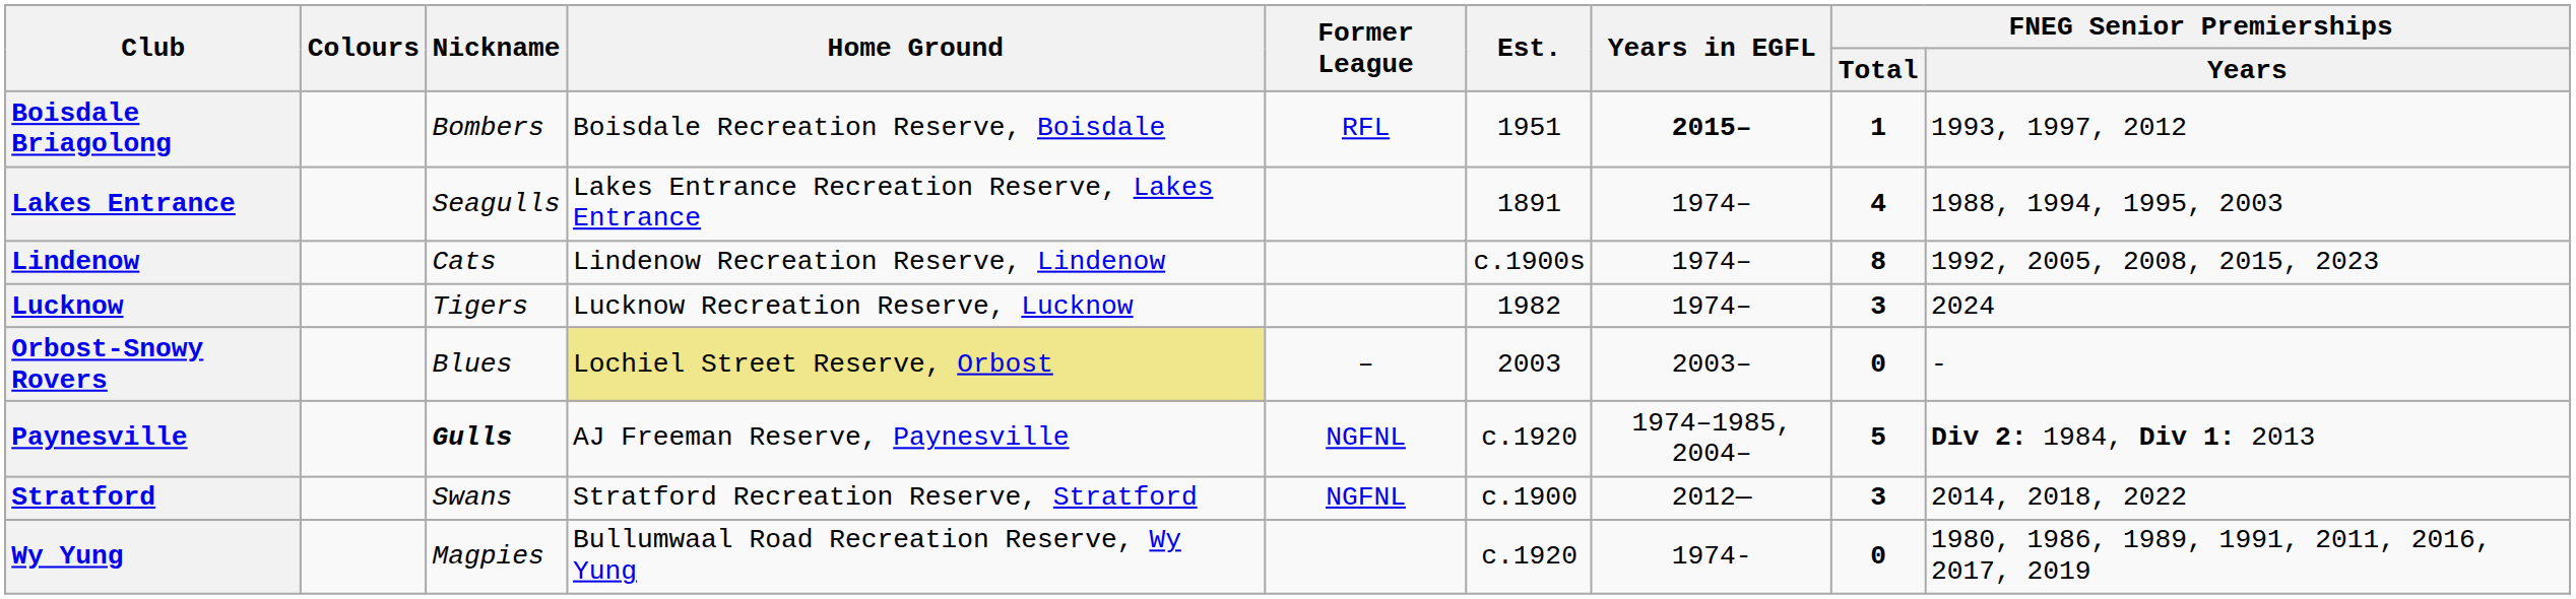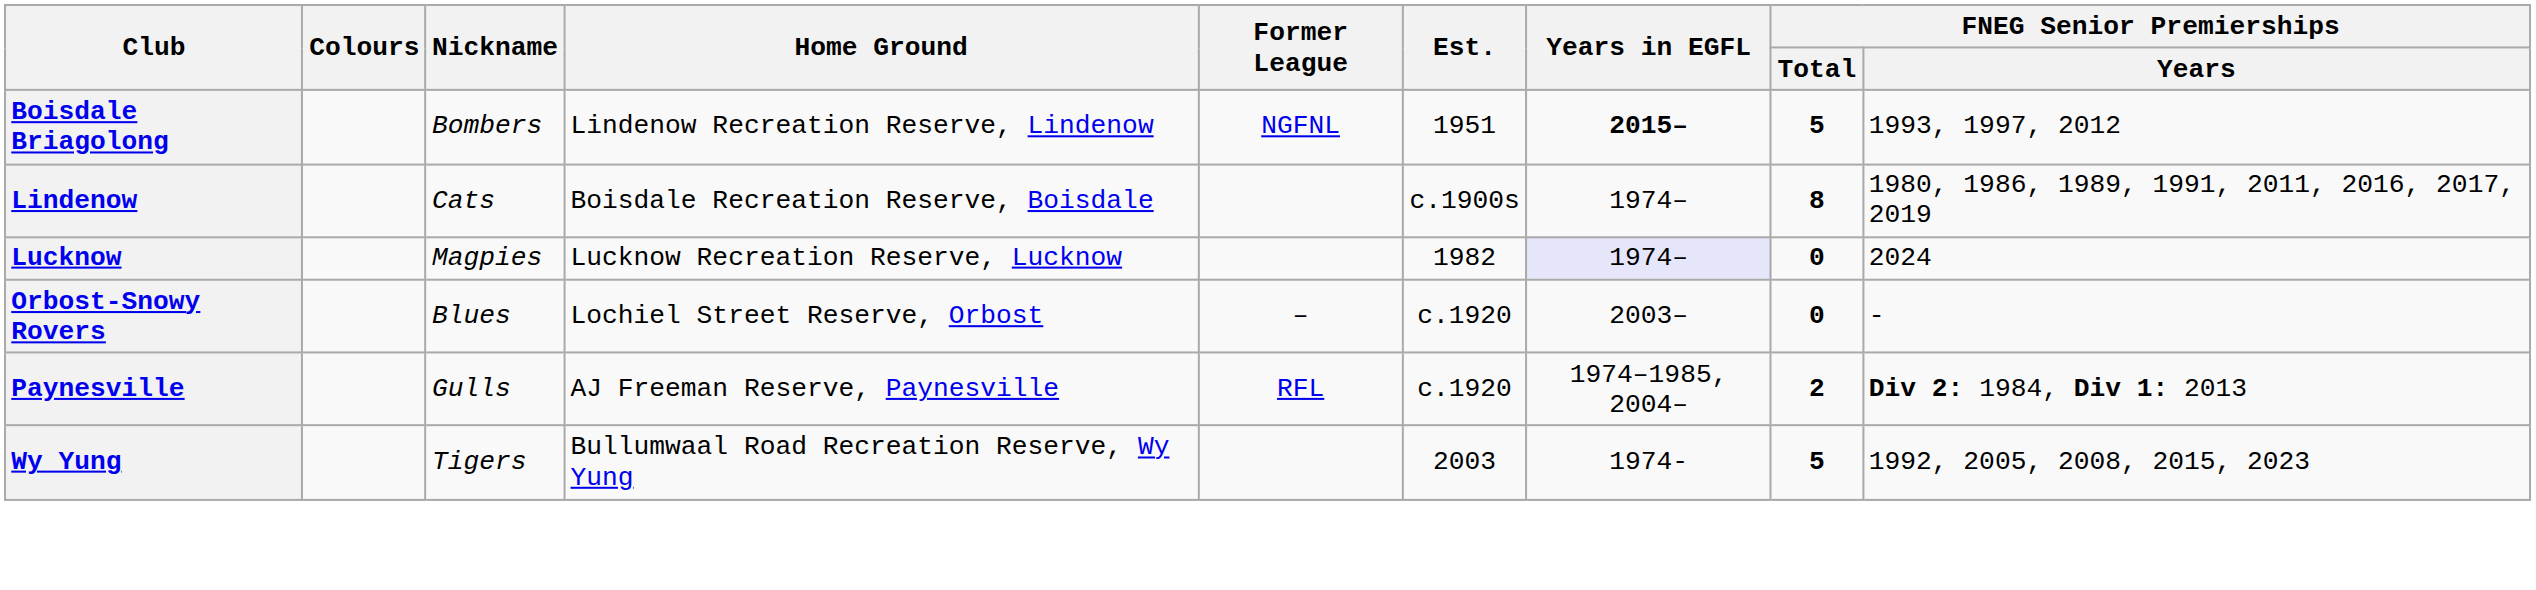Boisdale Briagolong | Home Ground: Boisdale Recreation Reserve, Boisdale -> Lindenow Recreation Reserve, Lindenow
Boisdale Briagolong | Former League: RFL -> NGFNL
Boisdale Briagolong | FNEG Senior Premierships / Total: 1 -> 5
- row: Lakes Entrance | Seagulls | Lakes Entrance Recreation Reserve, Lakes Entrance | 1891 | 1974– | 4 | 1988, 1994, 1995, 2003
Lindenow | Home Ground: Lindenow Recreation Reserve, Lindenow -> Boisdale Recreation Reserve, Boisdale
Lindenow | FNEG Senior Premierships / Years: 1992, 2005, 2008, 2015, 2023 -> 1980, 1986, 1989, 1991, 2011, 2016, 2017, 2019
Lucknow | Nickname: Tigers -> Magpies
Lucknow | Years in EGFL: no background -> lavender background
Lucknow | FNEG Senior Premierships / Total: 3 -> 0
Orbost-Snowy Rovers | Home Ground: khaki background -> no background
Orbost-Snowy Rovers | Est.: 2003 -> c.1920
Paynesville | Nickname: bold -> normal
Paynesville | Former League: NGFNL -> RFL
Paynesville | FNEG Senior Premierships / Total: 5 -> 2
- row: Stratford | Swans | Stratford Recreation Reserve, Stratford | NGFNL | c.1900 | 2012— | 3 | 2014, 2018, 2022
Wy Yung | Nickname: Magpies -> Tigers
Wy Yung | Est.: c.1920 -> 2003
Wy Yung | FNEG Senior Premierships / Total: 0 -> 5
Wy Yung | FNEG Senior Premierships / Years: 1980, 1986, 1989, 1991, 2011, 2016, 2017, 2019 -> 1992, 2005, 2008, 2015, 2023
